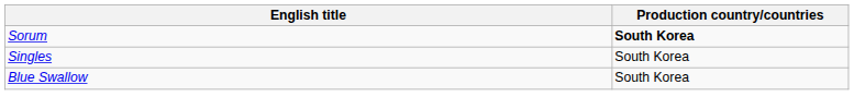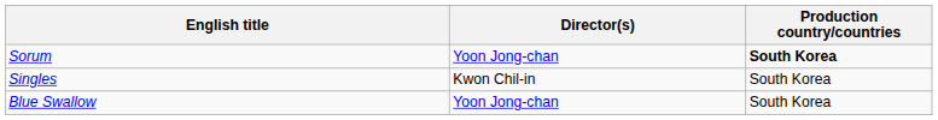+ column: Director(s) | Yoon Jong-chan | Kwon Chil-in | Yoon Jong-chan
